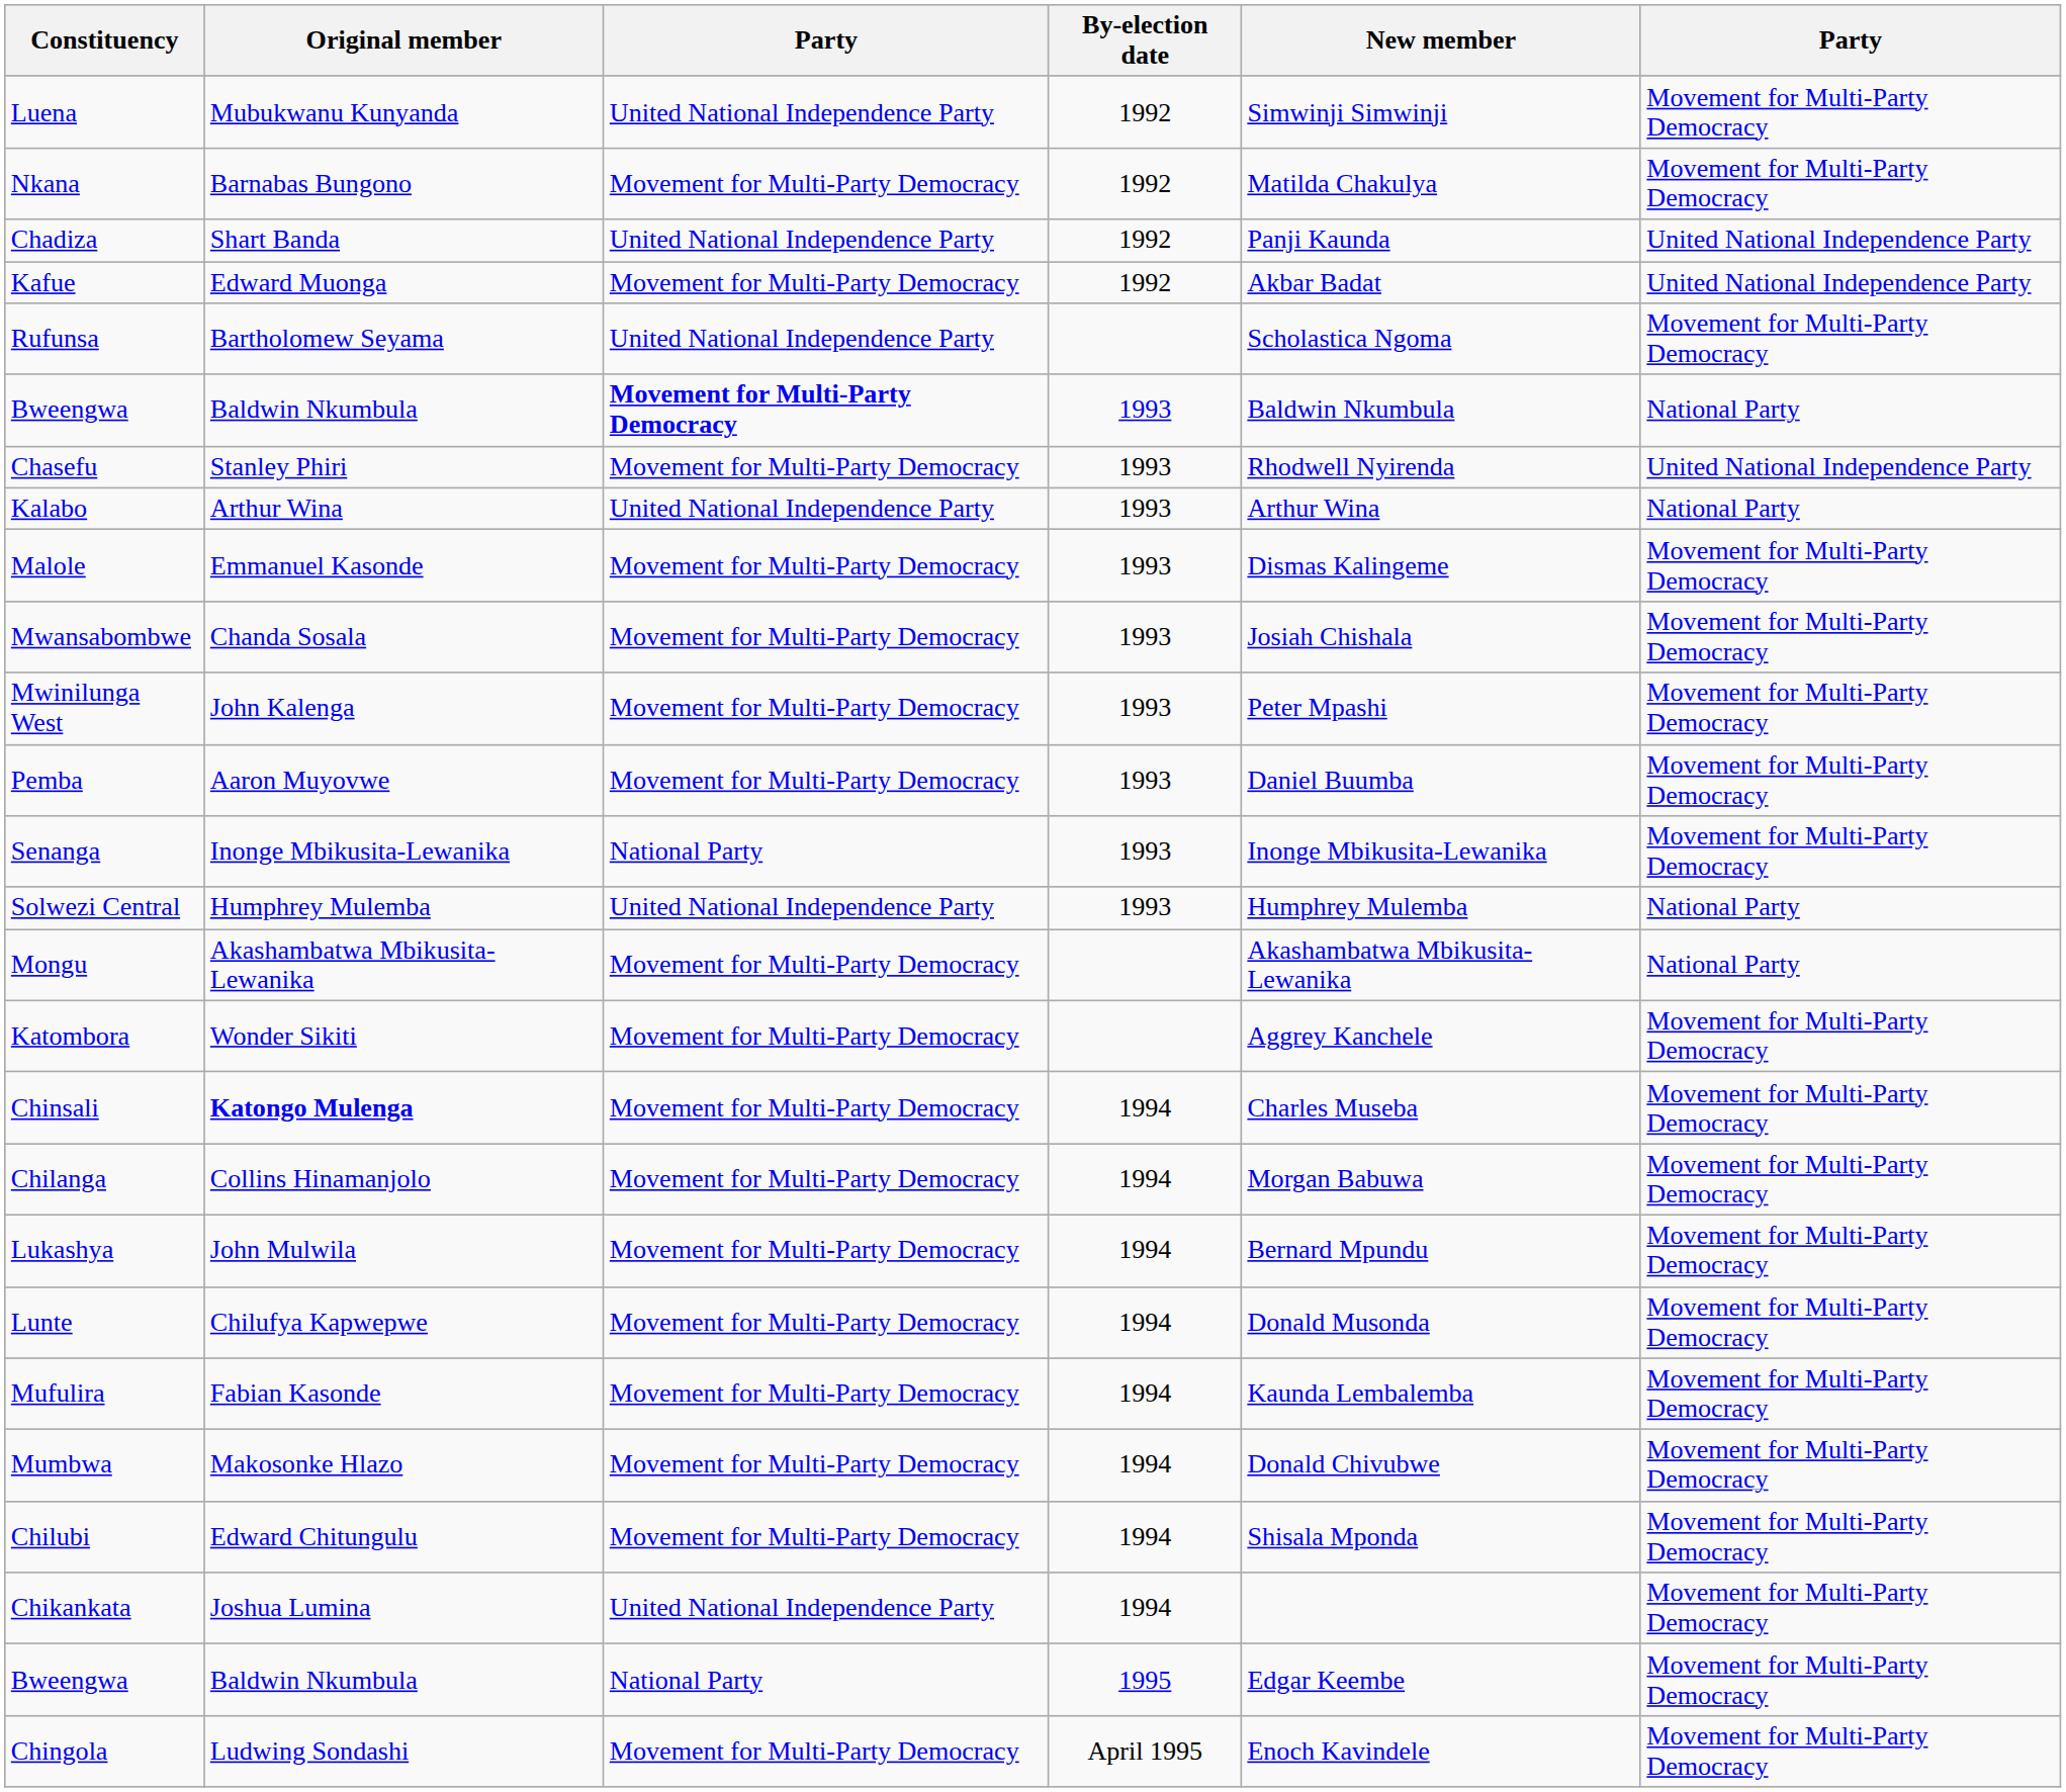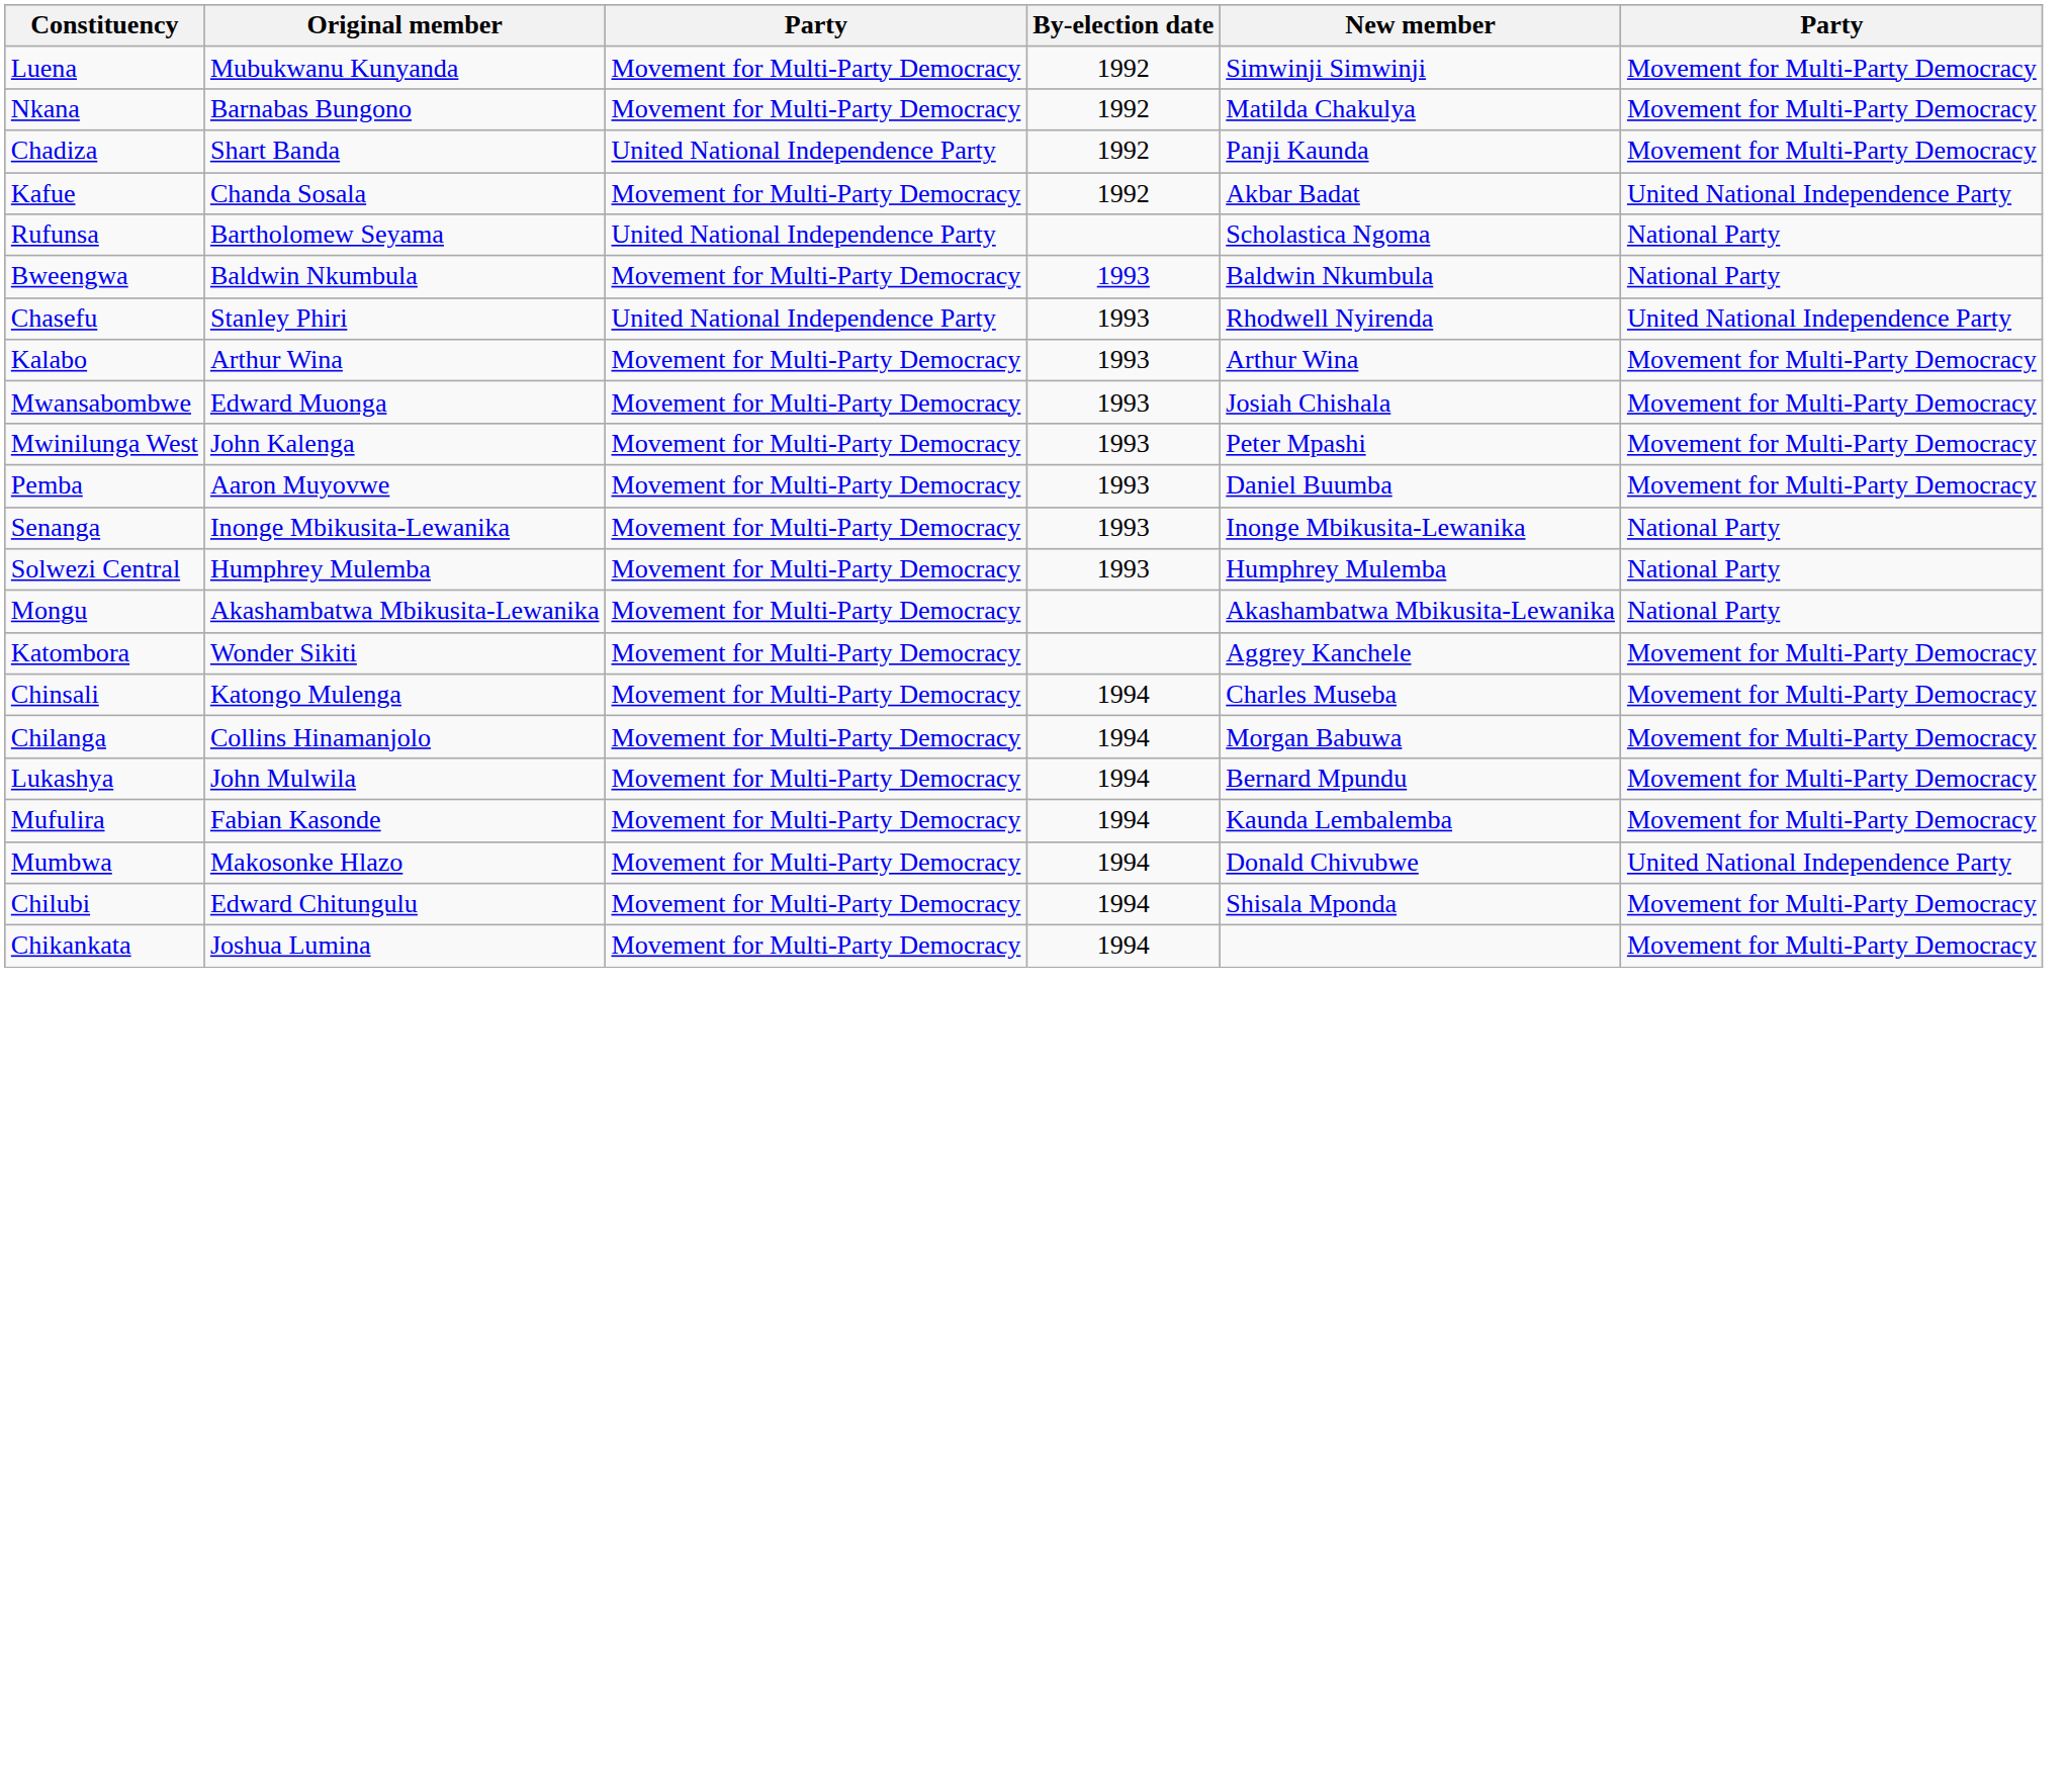Luena | column 3: United National Independence Party -> Movement for Multi-Party Democracy
Chadiza | column 6: United National Independence Party -> Movement for Multi-Party Democracy
Kafue | Original member: Edward Muonga -> Chanda Sosala
Rufunsa | column 6: Movement for Multi-Party Democracy -> National Party
Bweengwa / 1993 | column 3: bold -> normal
Chasefu | column 3: Movement for Multi-Party Democracy -> United National Independence Party
Kalabo | column 3: United National Independence Party -> Movement for Multi-Party Democracy
Kalabo | column 6: National Party -> Movement for Multi-Party Democracy
- row: Malole | Emmanuel Kasonde | Movement for Multi-Party Democracy | 1993 | Dismas Kalingeme | Movement for Multi-Party Democracy
Mwansabombwe | Original member: Chanda Sosala -> Edward Muonga
Senanga | column 3: National Party -> Movement for Multi-Party Democracy
Senanga | column 6: Movement for Multi-Party Democracy -> National Party
Solwezi Central | column 3: United National Independence Party -> Movement for Multi-Party Democracy
Chinsali | Original member: bold -> normal
- row: Lunte | Chilufya Kapwepwe | Movement for Multi-Party Democracy | 1994 | Donald Musonda | Movement for Multi-Party Democracy
Mumbwa | column 6: Movement for Multi-Party Democracy -> United National Independence Party
Chikankata | column 3: United National Independence Party -> Movement for Multi-Party Democracy
- row: Bweengwa | Baldwin Nkumbula | National Party | 1995 | Edgar Keembe | Movement for Multi-Party Democracy
- row: Chingola | Ludwing Sondashi | Movement for Multi-Party Democracy | April 1995 | Enoch Kavindele | Movement for Multi-Party Democracy
